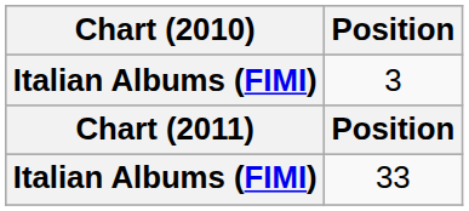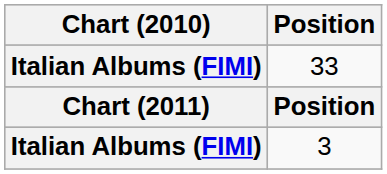rows swapped: 3 <-> 33
